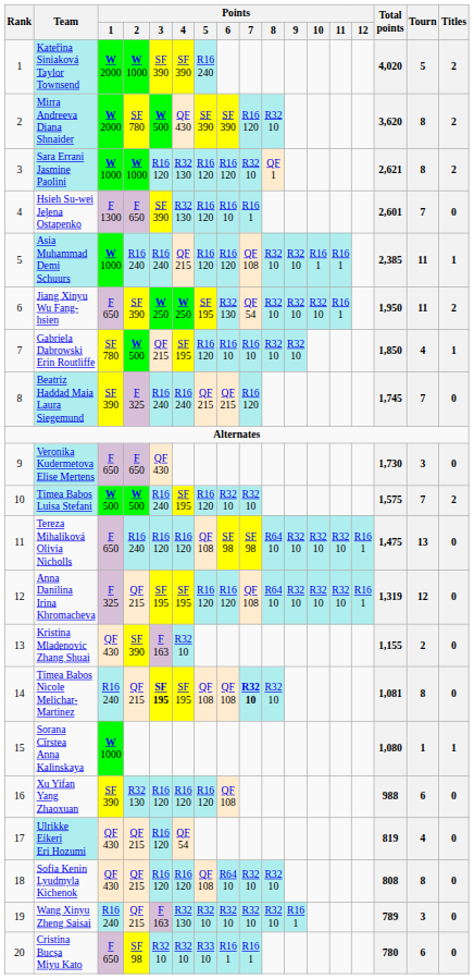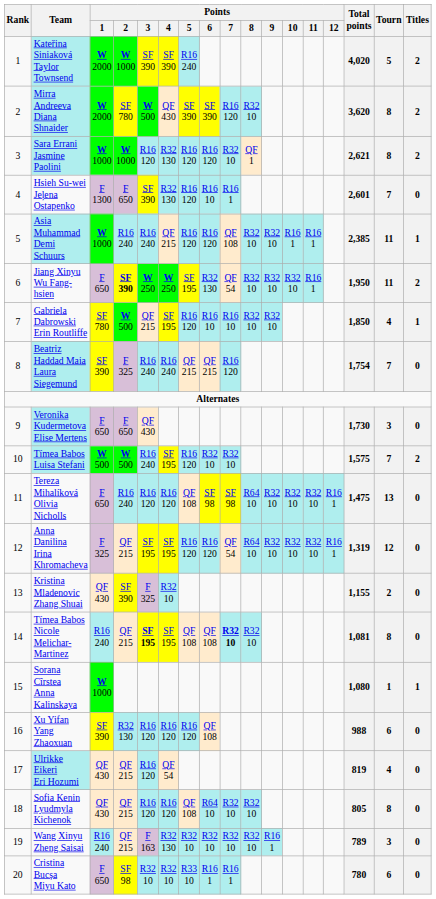Jiang Xinyu Wu Fang-hsien | Points / 2: normal -> bold
Beatriz Haddad Maia Laura Siegemund | Total points: 1,745 -> 1,754
Anna Danilina Irina Khromacheva | Points / 7: QF 108 -> QF 54
Kristina Mladenovic Zhang Shuai | Points / 3: F 163 -> F 325
Sofia Kenin Lyudmyla Kichenok | Total points: 808 -> 805
